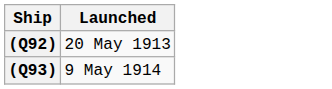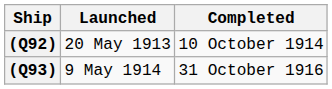+ column: Completed | 10 October 1914 | 31 October 1916
